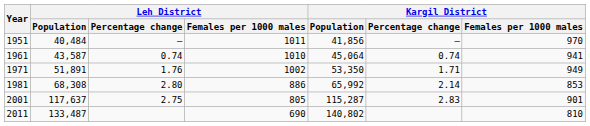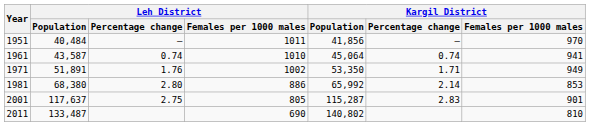1981 | Leh District / Population: 68,308 -> 68,380
